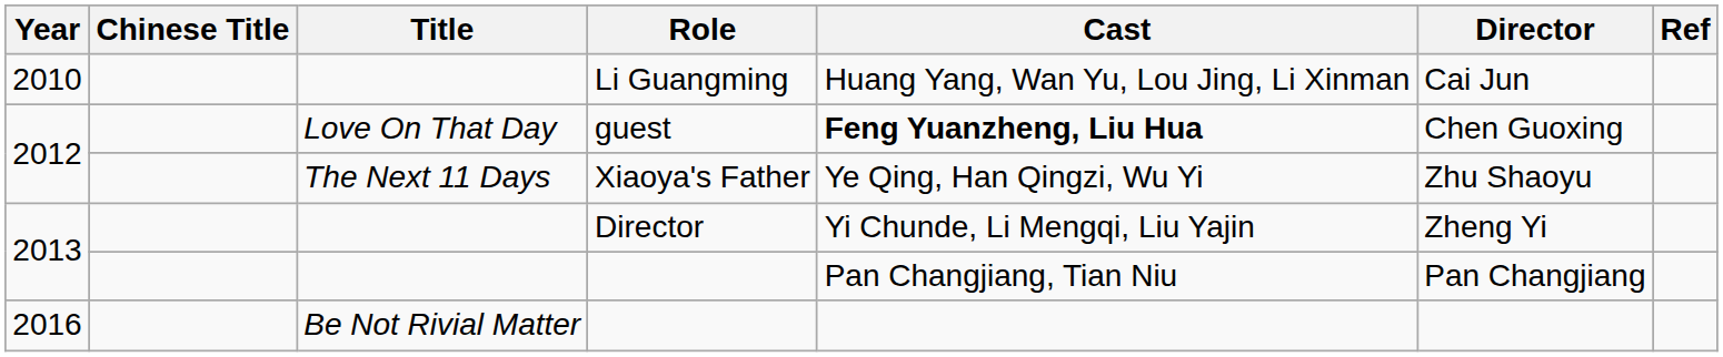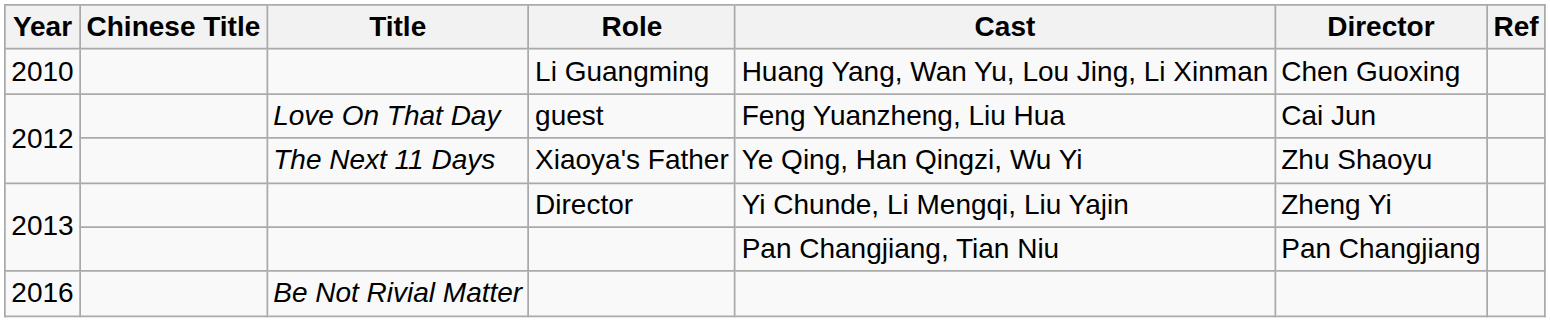Li Guangming | Director: Cai Jun -> Chen Guoxing
guest | Cast: bold -> normal
guest | Director: Chen Guoxing -> Cai Jun
